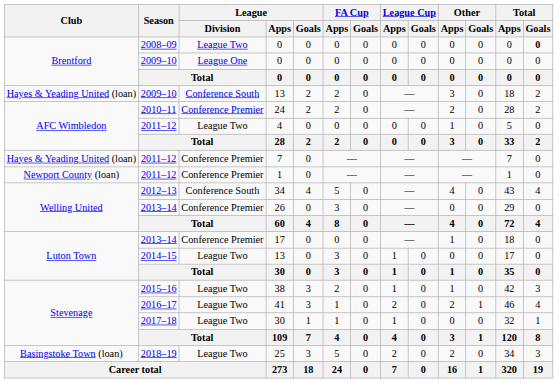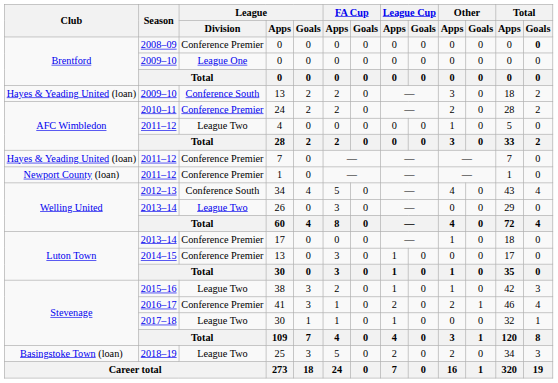2008–09 / 0 | League / Division: League Two -> Conference Premier
26 | League / Division: Conference Premier -> League Two
2014–15 / 13 | League / Division: League Two -> Conference Premier
41 | League / Division: League Two -> Conference Premier
